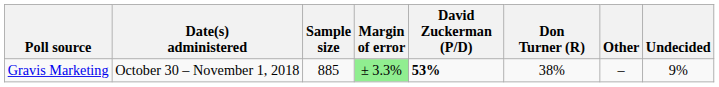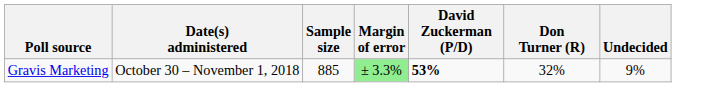- column: Other | –
Gravis Marketing | Don Turner (R): 38% -> 32%
